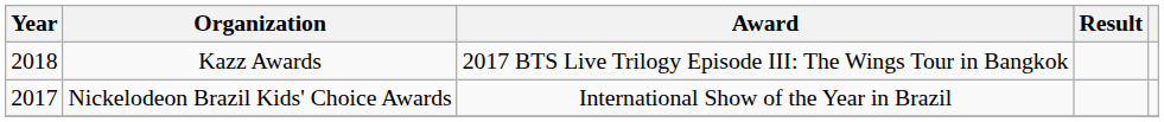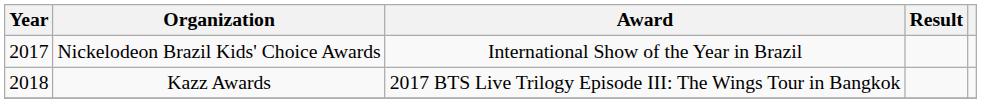rows swapped: Nickelodeon Brazil Kids' Choice Awards <-> Kazz Awards
